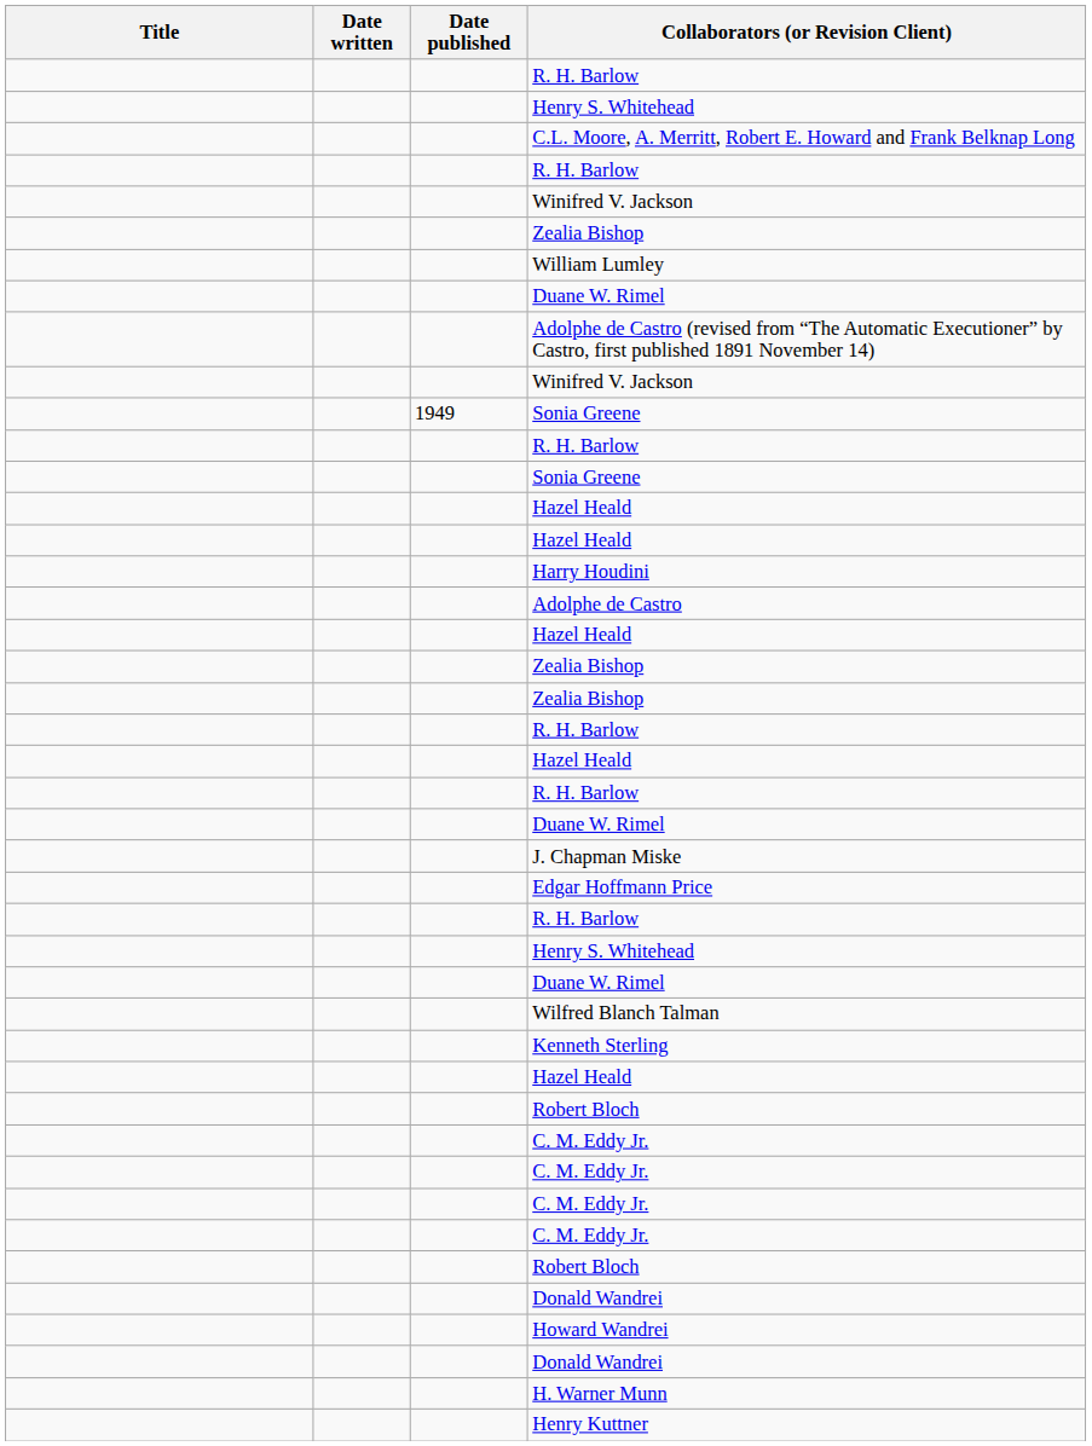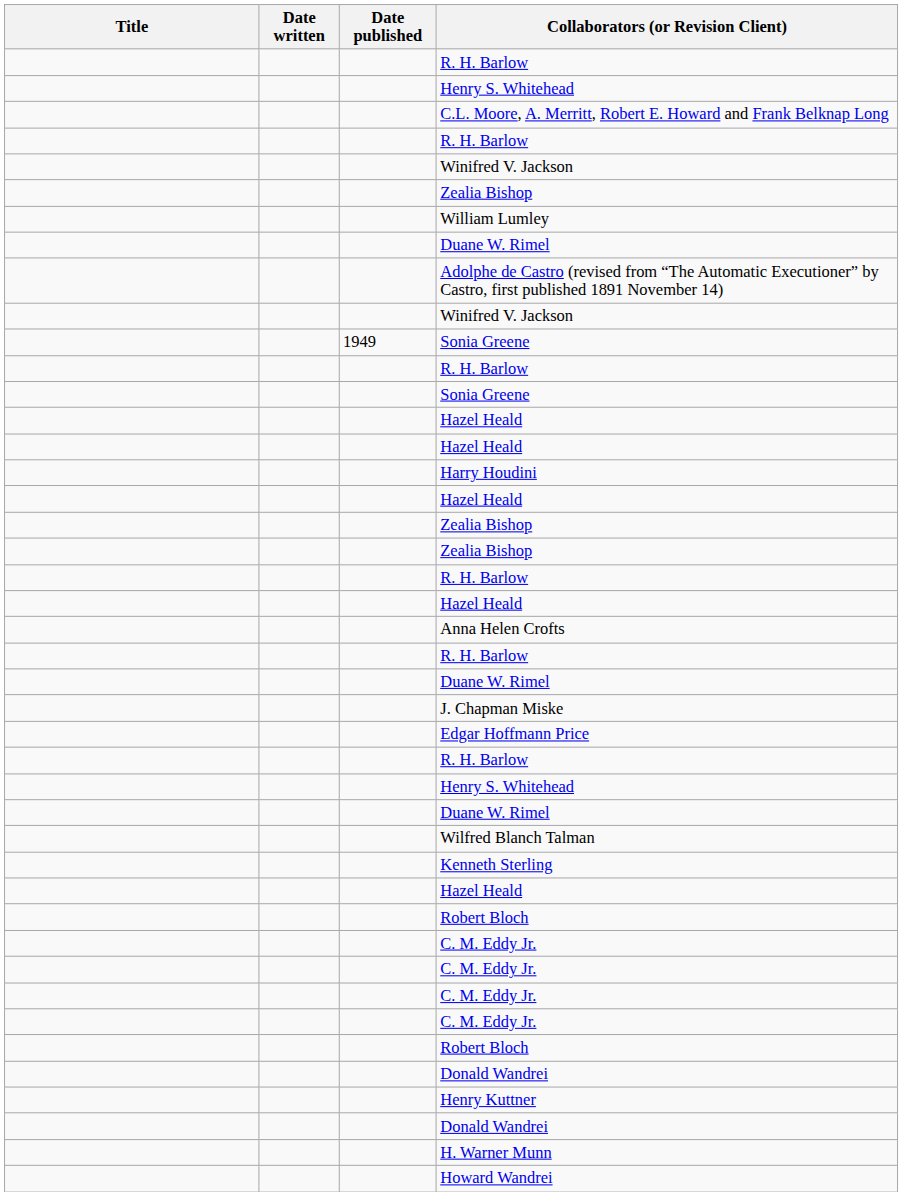- row: Adolphe de Castro
+ row: Anna Helen Crofts
rows swapped: Howard Wandrei <-> Henry Kuttner
